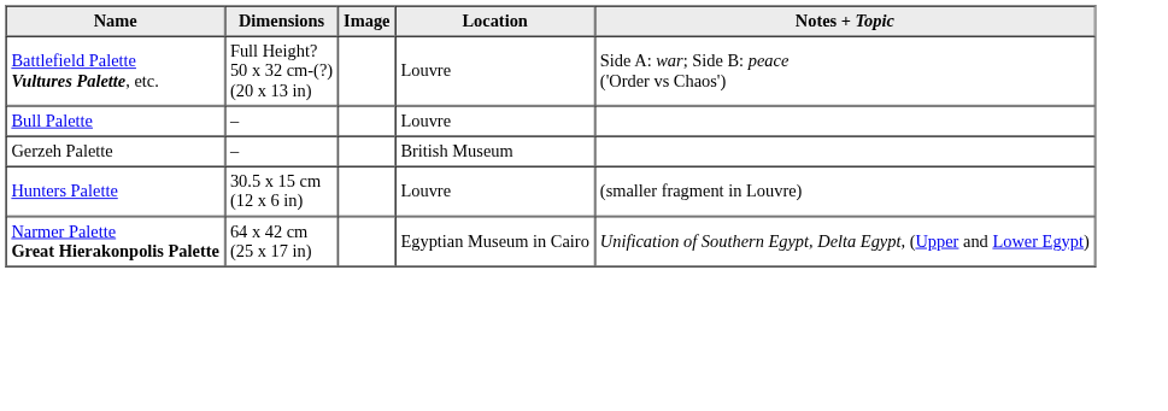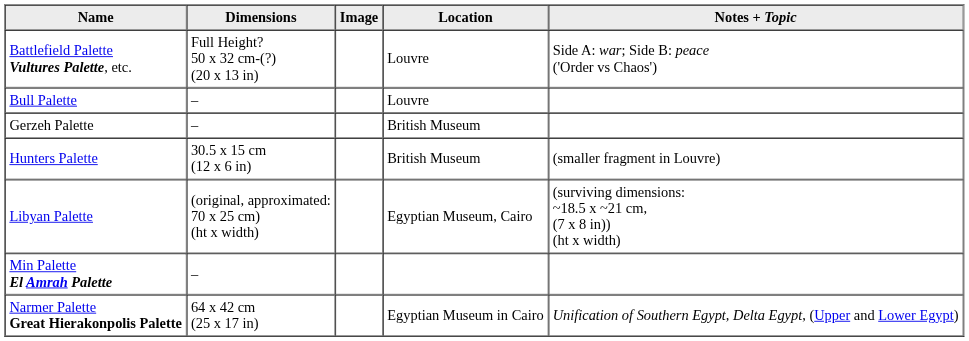Hunters Palette | Location: Louvre -> British Museum
+ row: Libyan Palette | (original, approximated: 70 x 25 cm) (ht x width) | Egyptian Museum, Cairo | (surviving dimensions: ~18.5 x ~21 cm, (7 x 8 in)) (ht x width)
+ row: Min Palette El Amrah Palette | –
